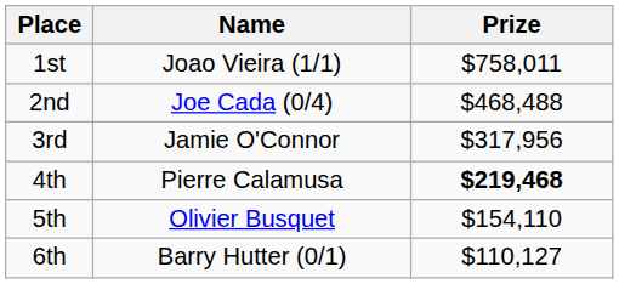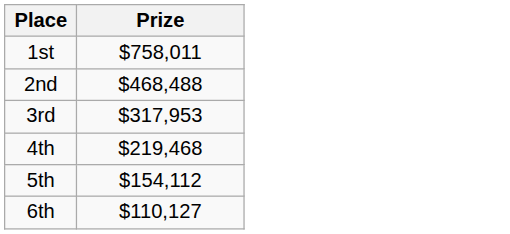- column: Name | Joao Vieira (1/1) | Joe Cada (0/4) | Jamie O'Connor | Pierre Calamusa | Olivier Busquet | Barry Hutter (0/1)
3rd | Prize: $317,956 -> $317,953
4th | Prize: bold -> normal
5th | Prize: $154,110 -> $154,112
